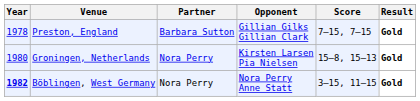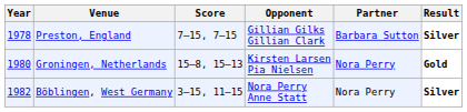columns swapped: Partner <-> Score
Preston, England | Result: Gold -> Silver
Böblingen, West Germany | Year: bold -> normal
Böblingen, West Germany | Result: Gold -> Silver
